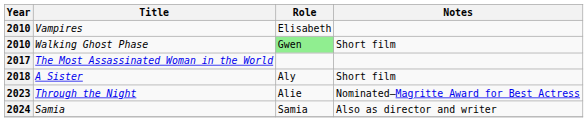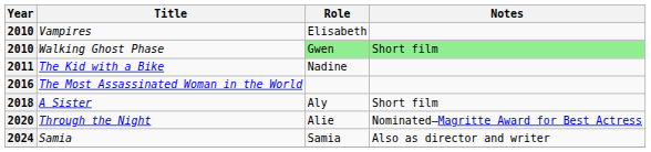Walking Ghost Phase | Notes: no background -> lightgreen background
+ row: 2011 | The Kid with a Bike | Nadine
The Most Assassinated Woman in the World | Year: 2017 -> 2016
Through the Night | Year: 2023 -> 2020
